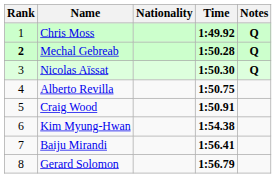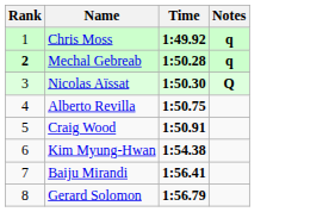- column: Nationality
Chris Moss | Notes: Q -> q
Mechal Gebreab | Notes: Q -> q
